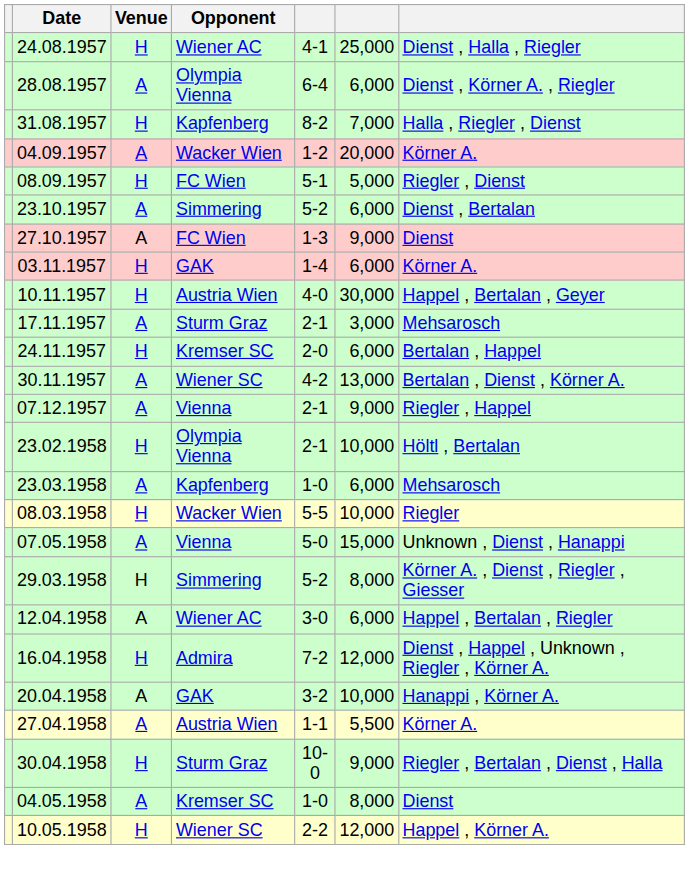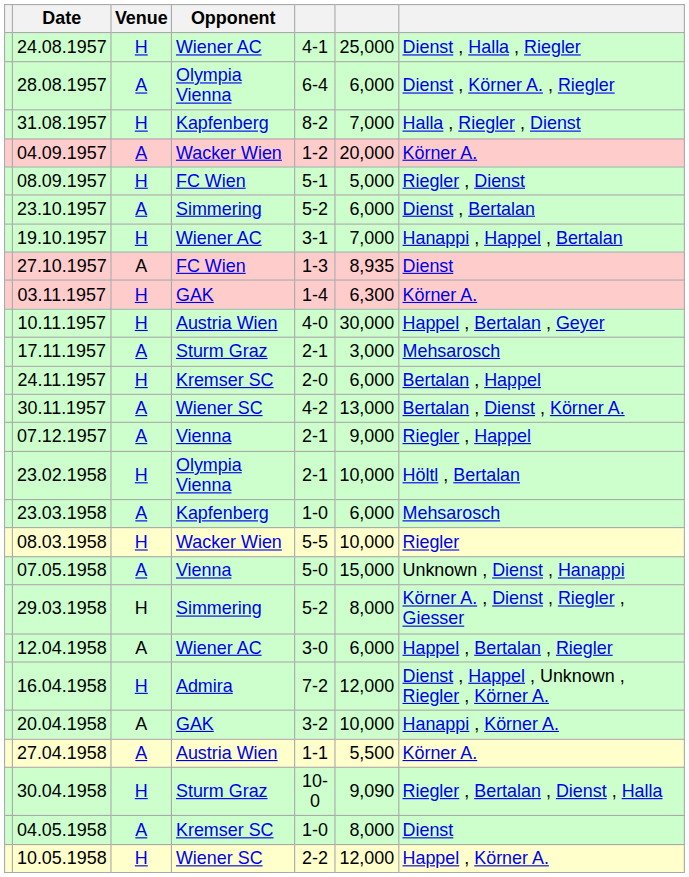+ row: 19.10.1957 | H | Wiener AC | 3-1 | 7,000 | Hanappi , Happel , Bertalan
27.10.1957 | column 6: 9,000 -> 8,935
03.11.1957 | column 6: 6,000 -> 6,300
30.04.1958 | column 6: 9,000 -> 9,090
